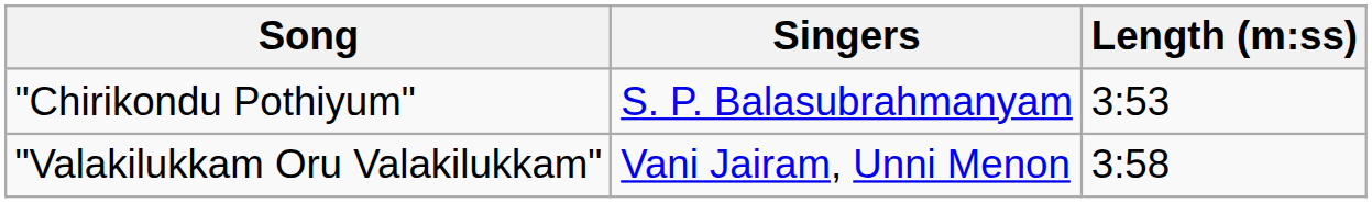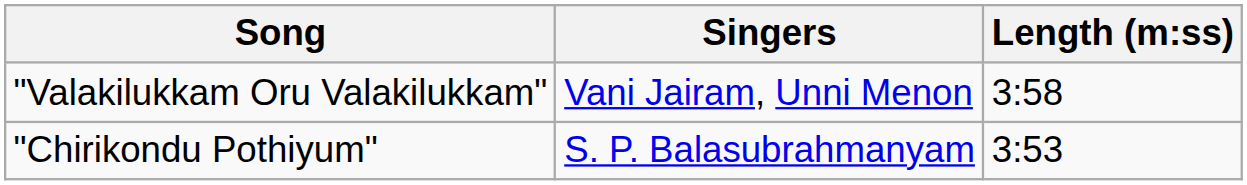rows swapped: "Chirikondu Pothiyum" <-> "Valakilukkam Oru Valakilukkam"
